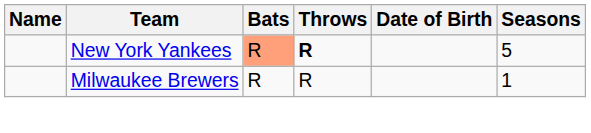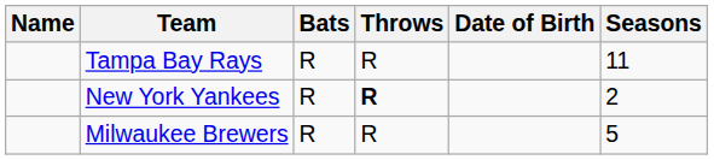+ row: Tampa Bay Rays | R | R | 11
New York Yankees | Bats: lightsalmon background -> no background
New York Yankees | Seasons: 5 -> 2
Milwaukee Brewers | Seasons: 1 -> 5
